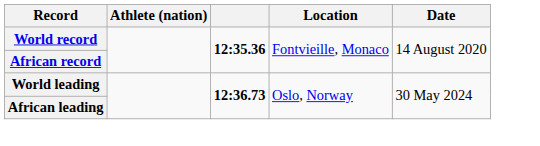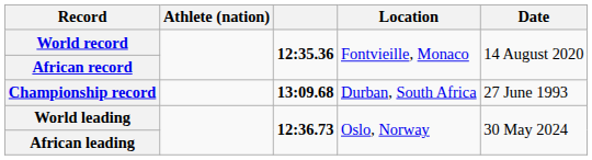+ row: Championship record | 13:09.68 | Durban, South Africa | 27 June 1993
